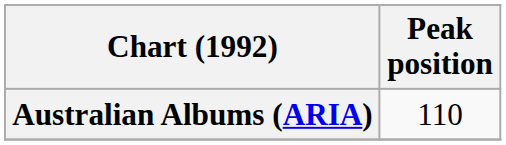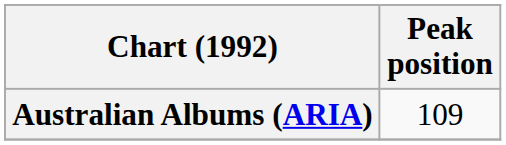Australian Albums (ARIA) | Peak position: 110 -> 109
